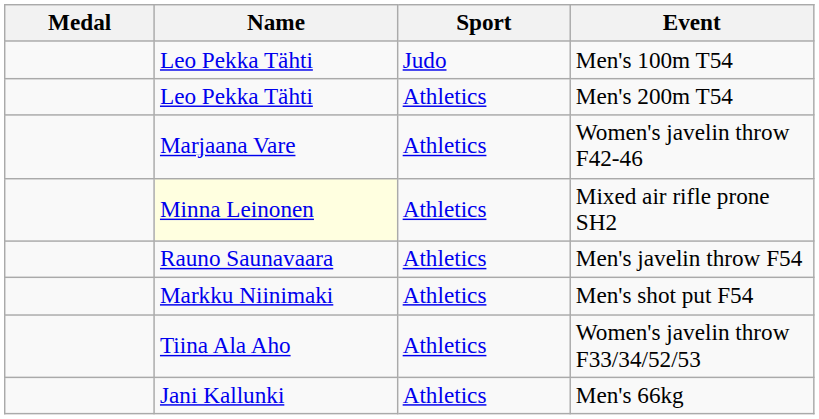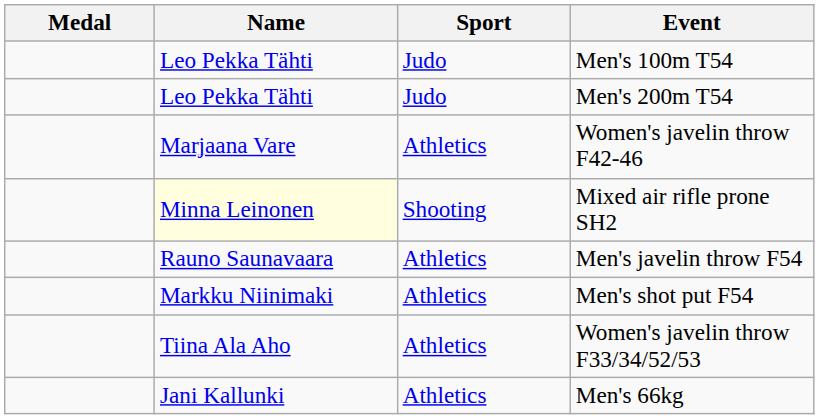Men's 200m T54 | Sport: Athletics -> Judo
Mixed air rifle prone SH2 | Sport: Athletics -> Shooting
